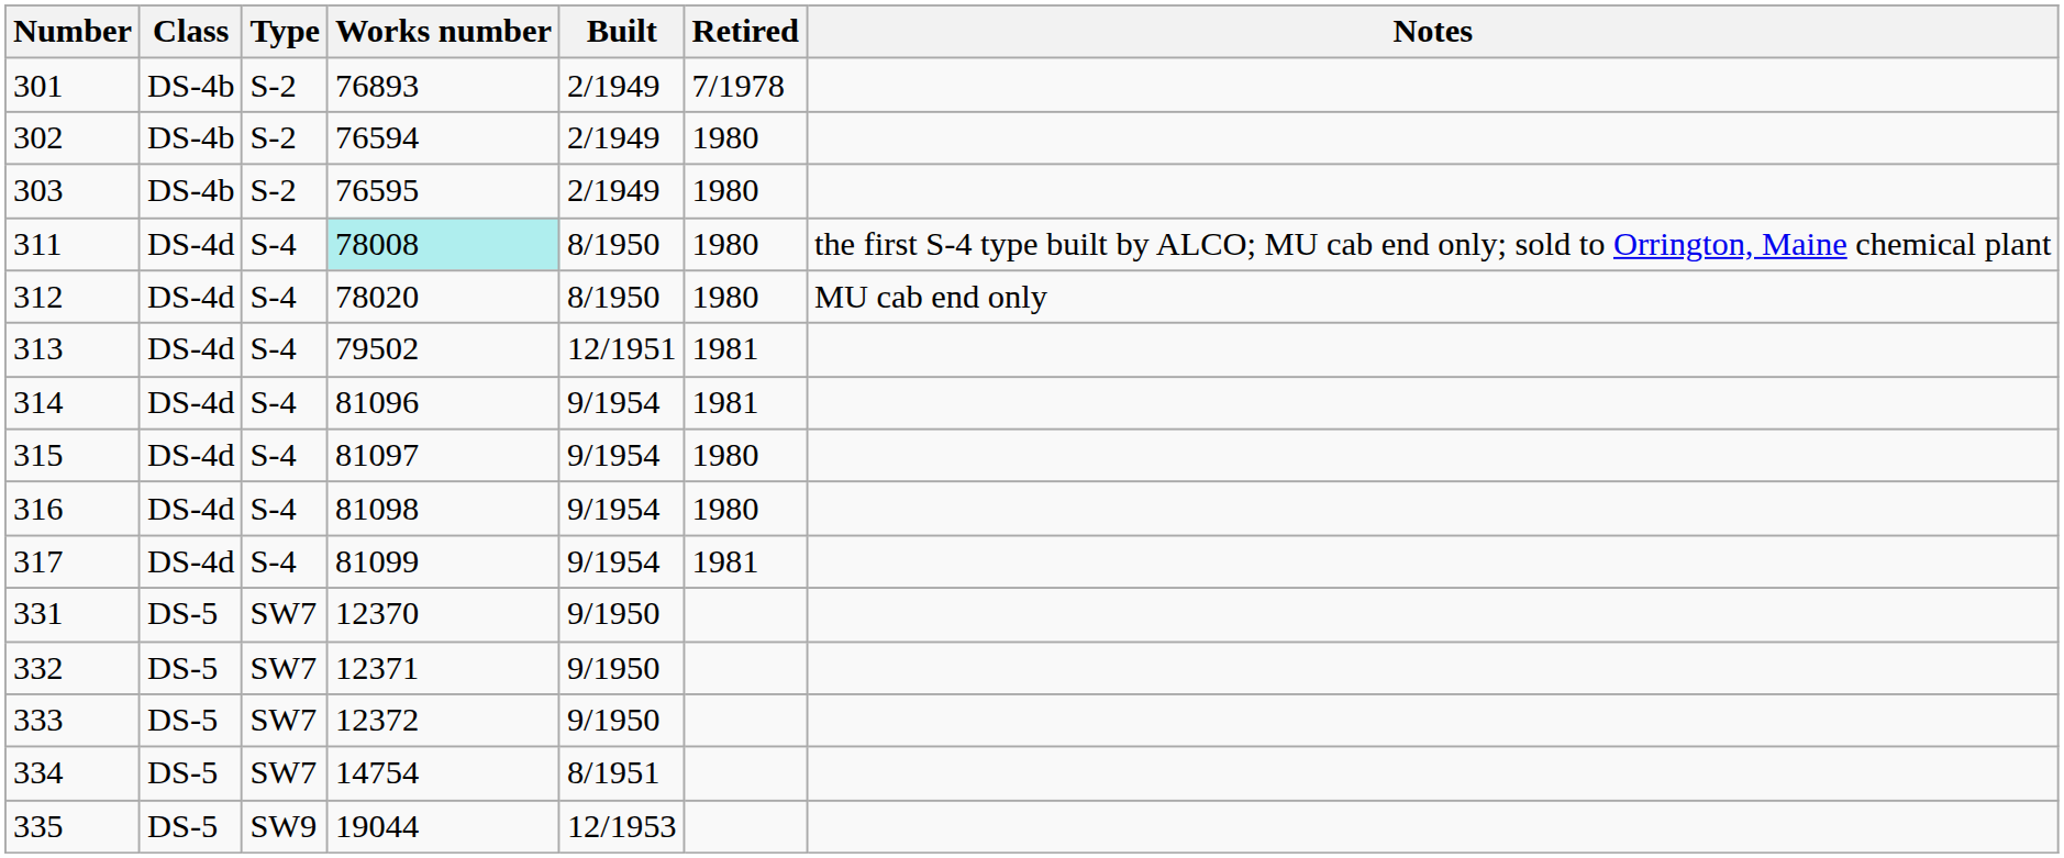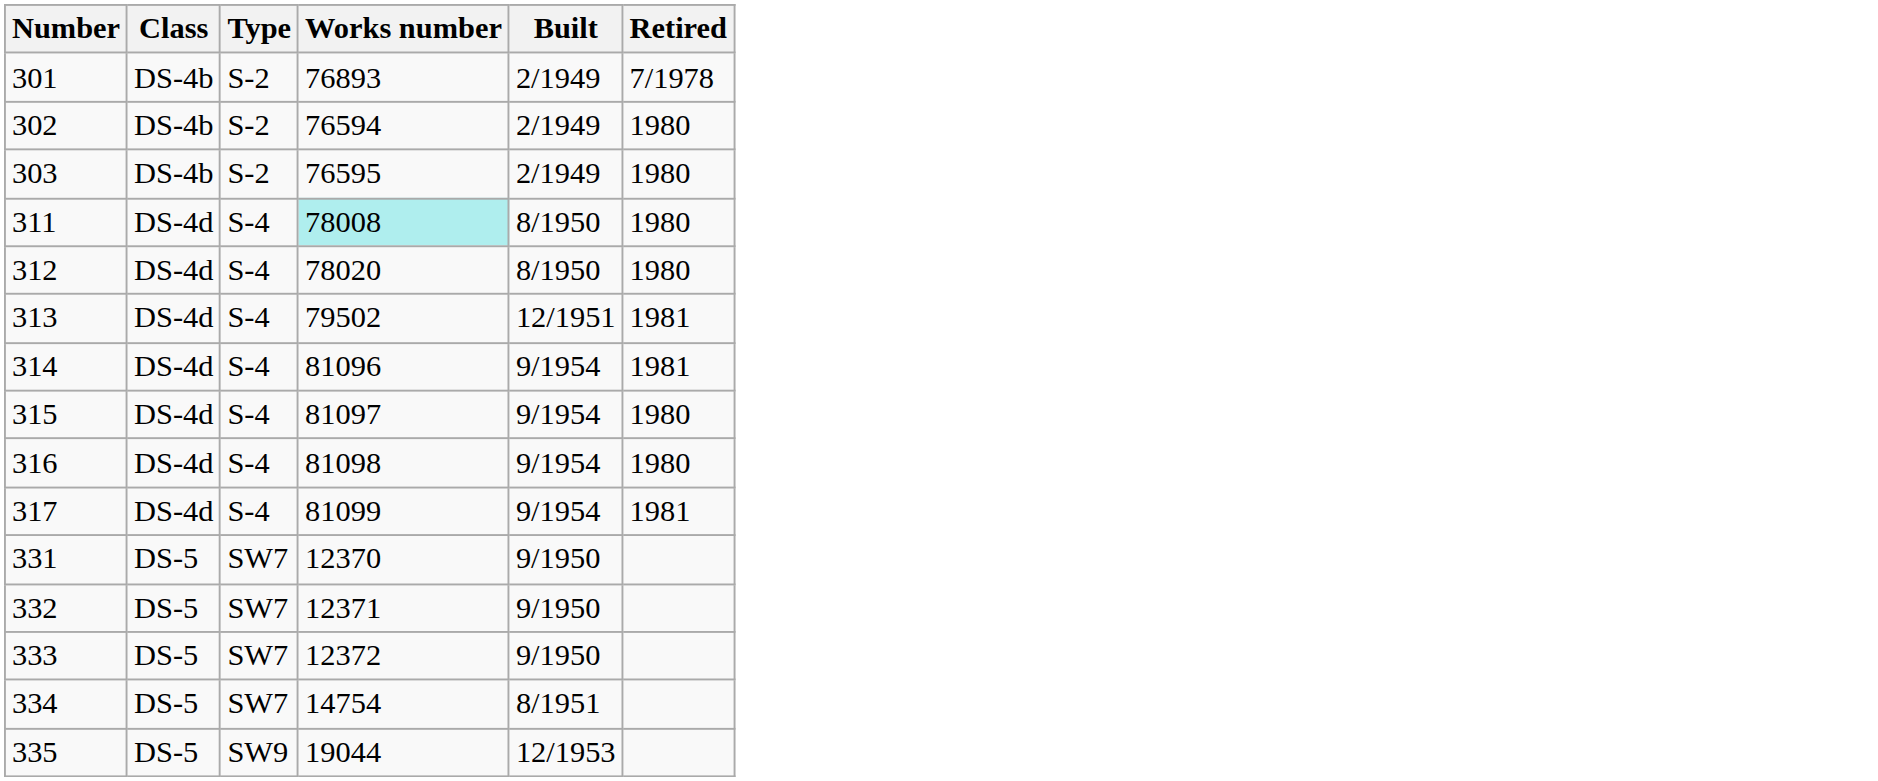- column: Notes | the first S-4 type built by ALCO; MU cab end only; sold to Orrington, Maine chemical plant | MU cab end only
